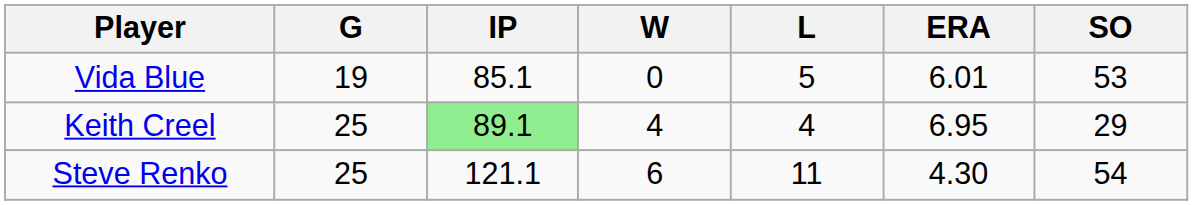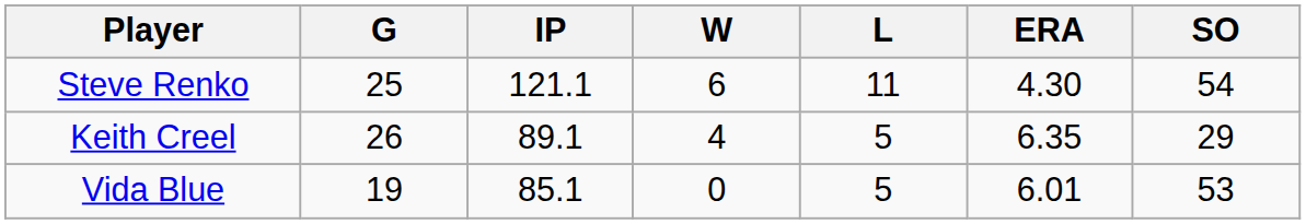rows swapped: Steve Renko <-> Vida Blue
Keith Creel | G: 25 -> 26
Keith Creel | IP: lightgreen background -> no background
Keith Creel | L: 4 -> 5
Keith Creel | ERA: 6.95 -> 6.35
